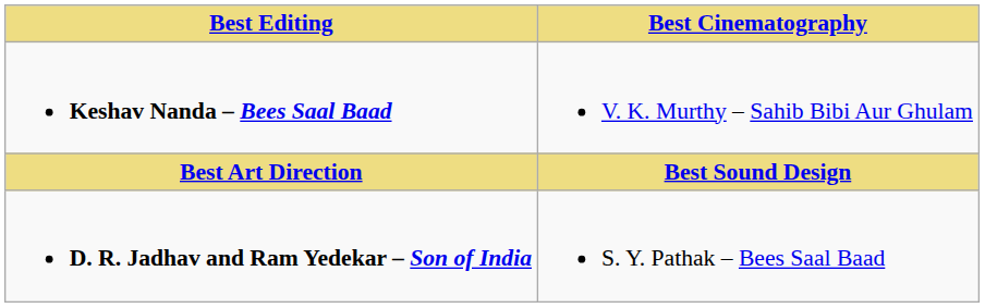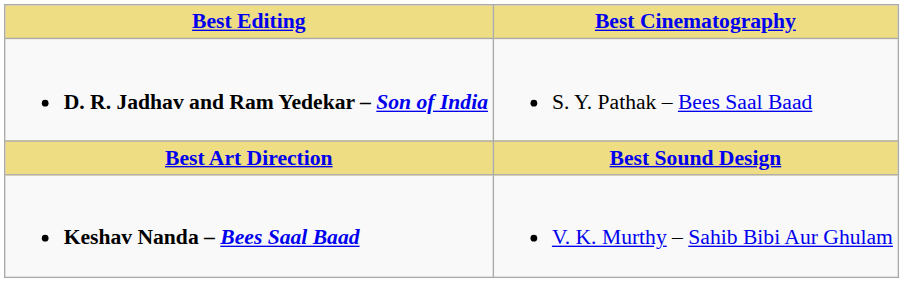rows swapped: Keshav Nanda – Bees Saal Baad <-> D. R. Jadhav and Ram Yedekar – Son of India
